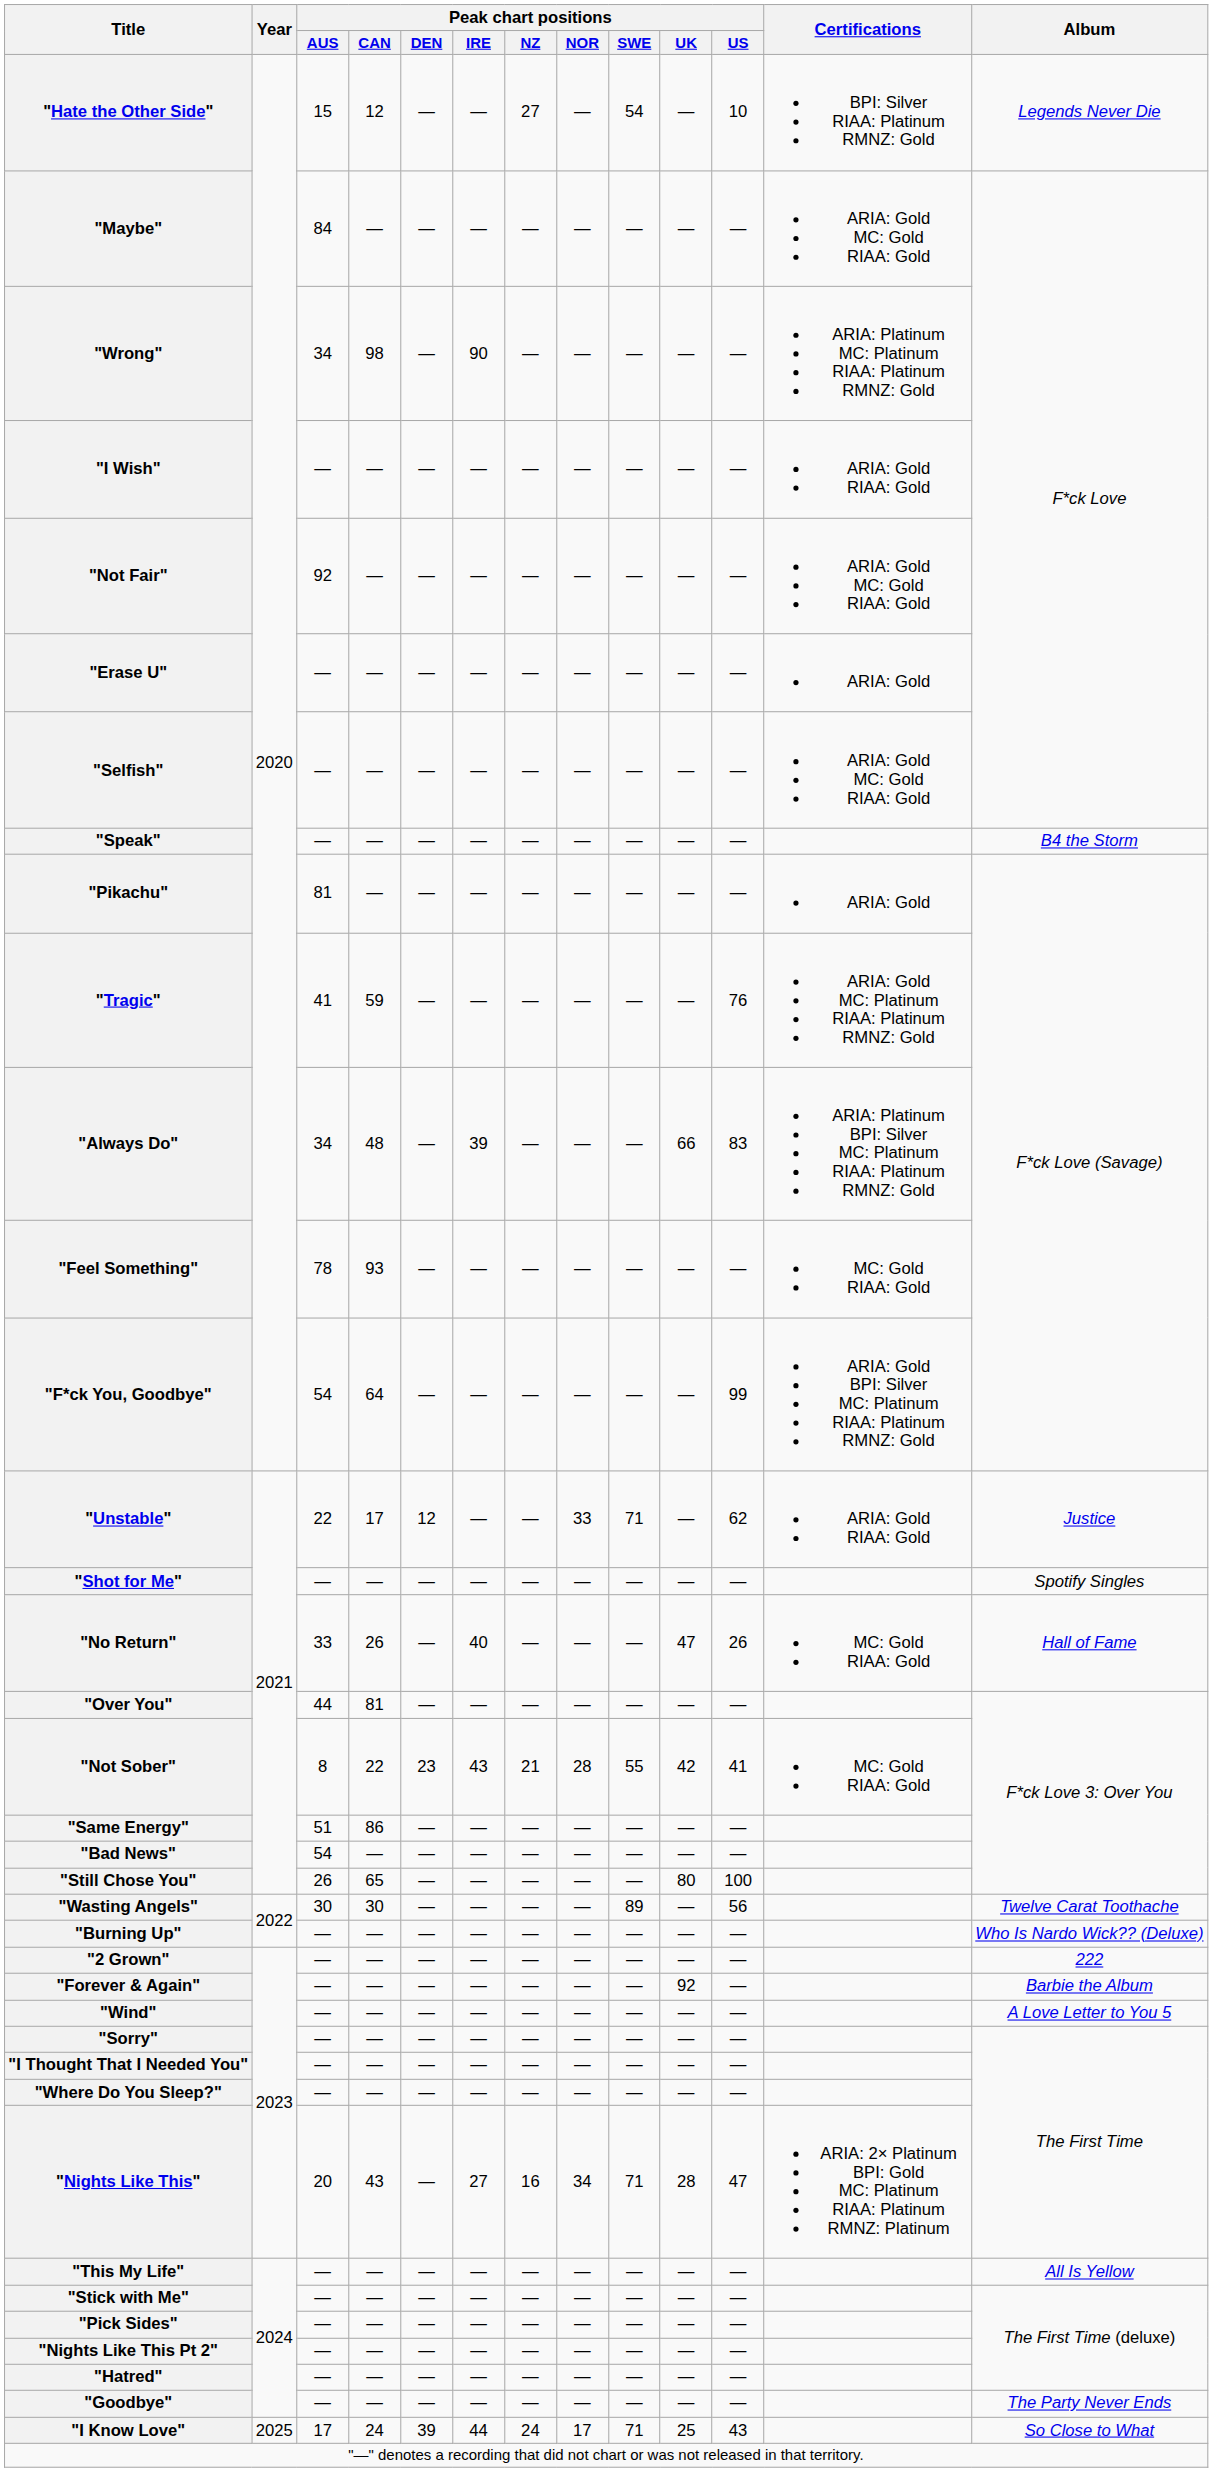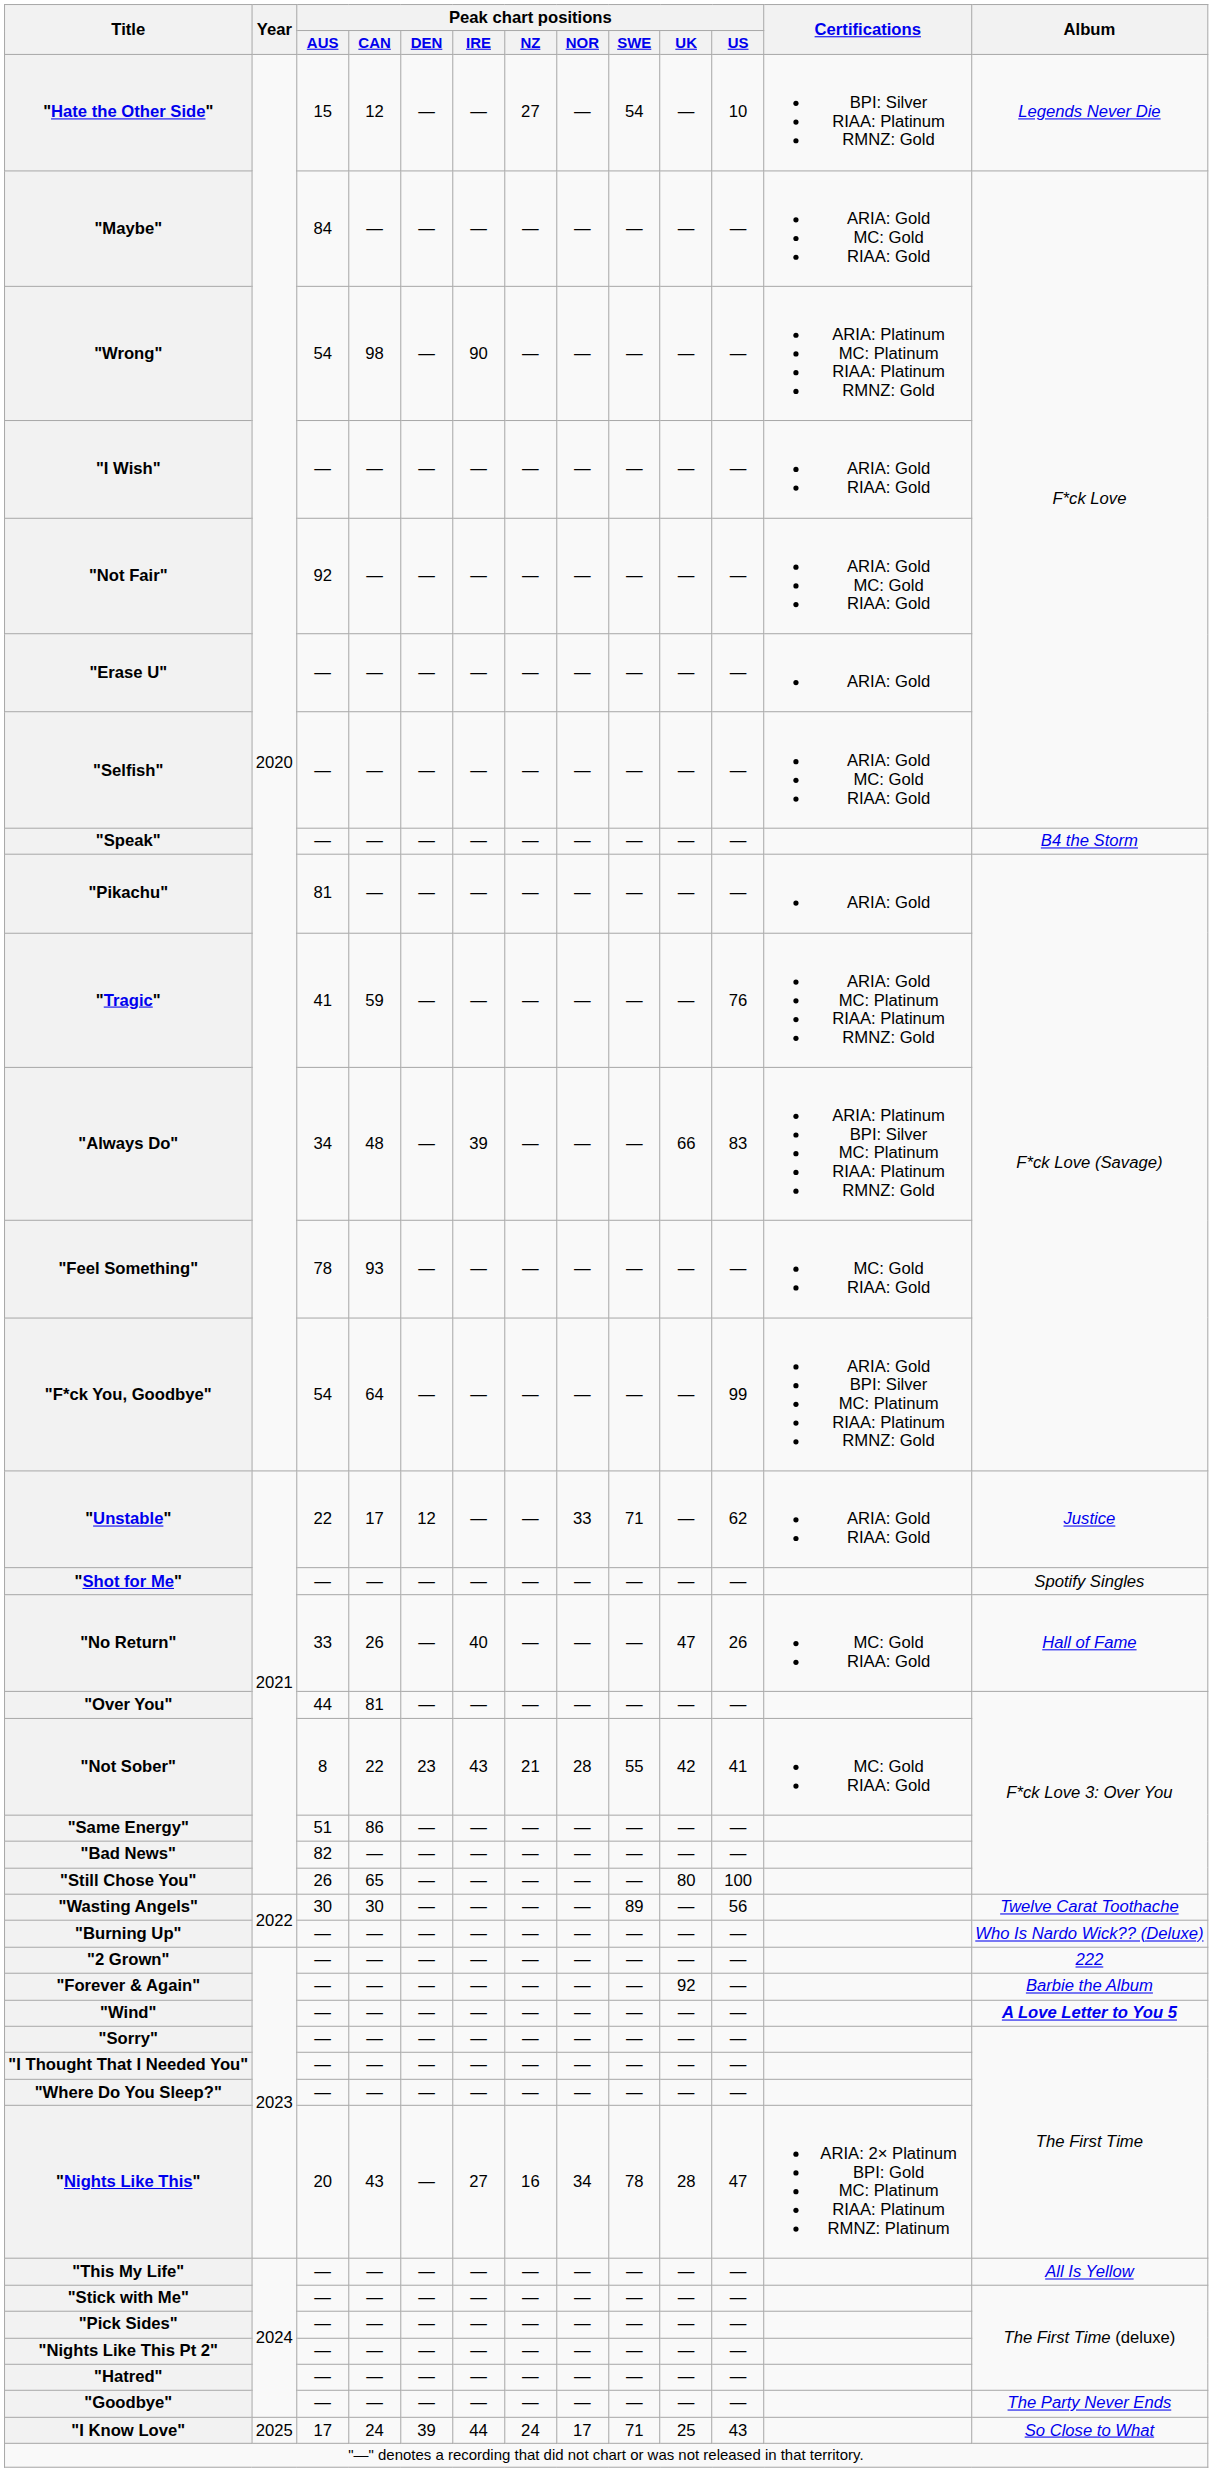"Wrong" | Peak chart positions / AUS: 34 -> 54
"Bad News" | Peak chart positions / AUS: 54 -> 82
"Wind" | Album: normal -> bold
"Nights Like This" | Peak chart positions / SWE: 71 -> 78
